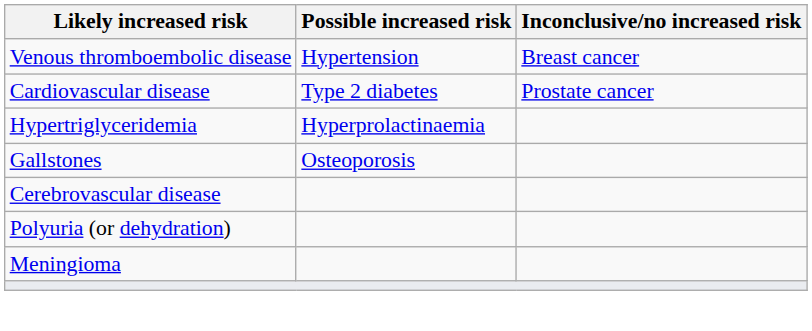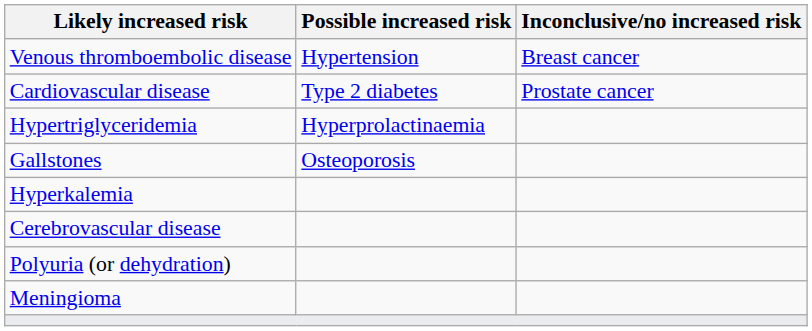+ row: Hyperkalemia
